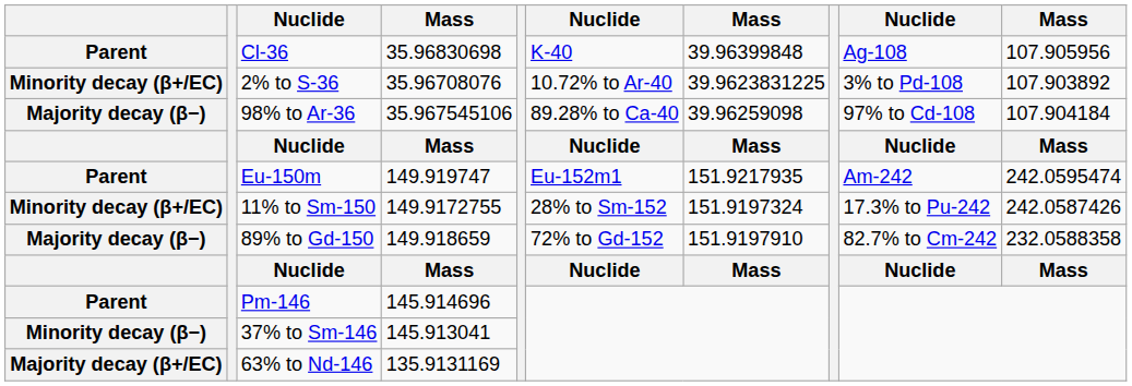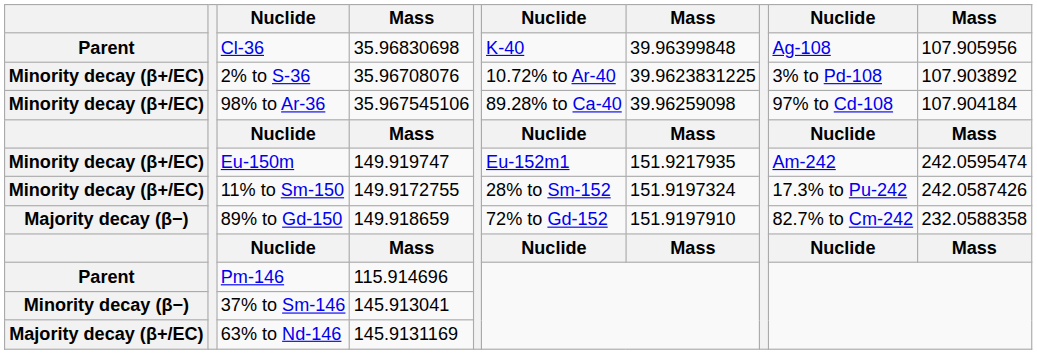98% to Ar-36 | column 1: Majority decay (β−) -> Minority decay (β+/EC)
Eu-150m | column 1: Parent -> Minority decay (β+/EC)
Pm-146 | column 4: 145.914696 -> 115.914696
63% to Nd-146 | column 4: 135.9131169 -> 145.9131169
